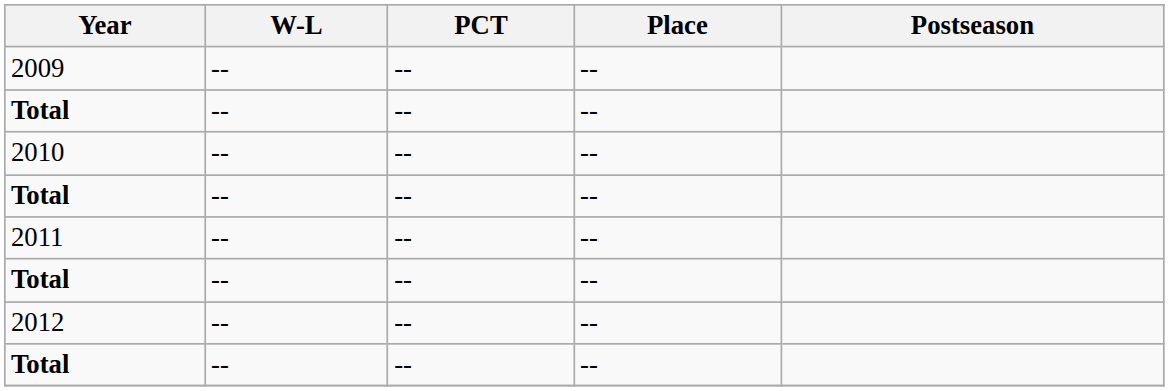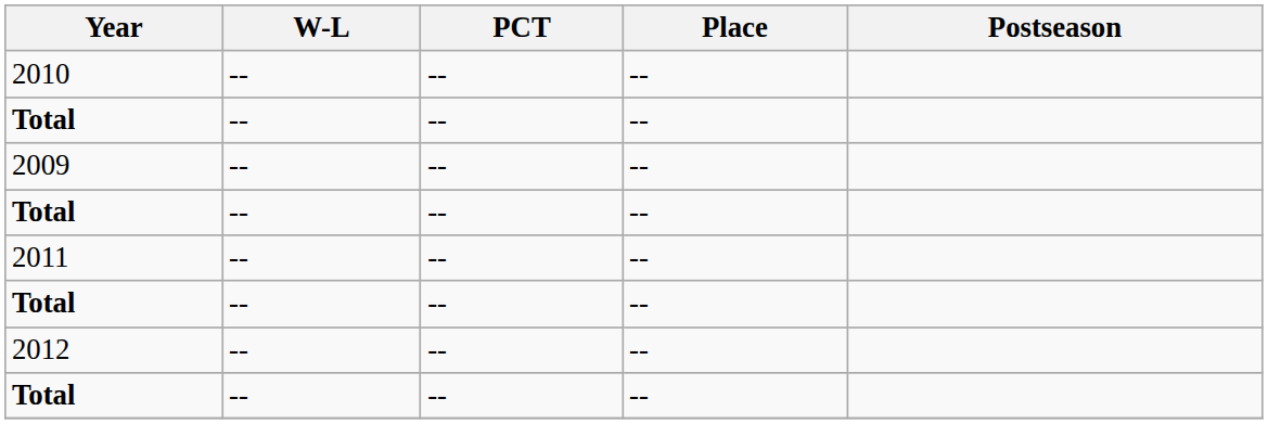rows swapped: 2009 <-> 2010
